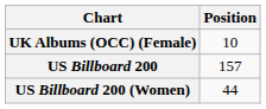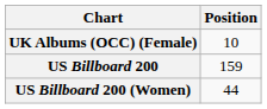US Billboard 200 | Position: 157 -> 159
